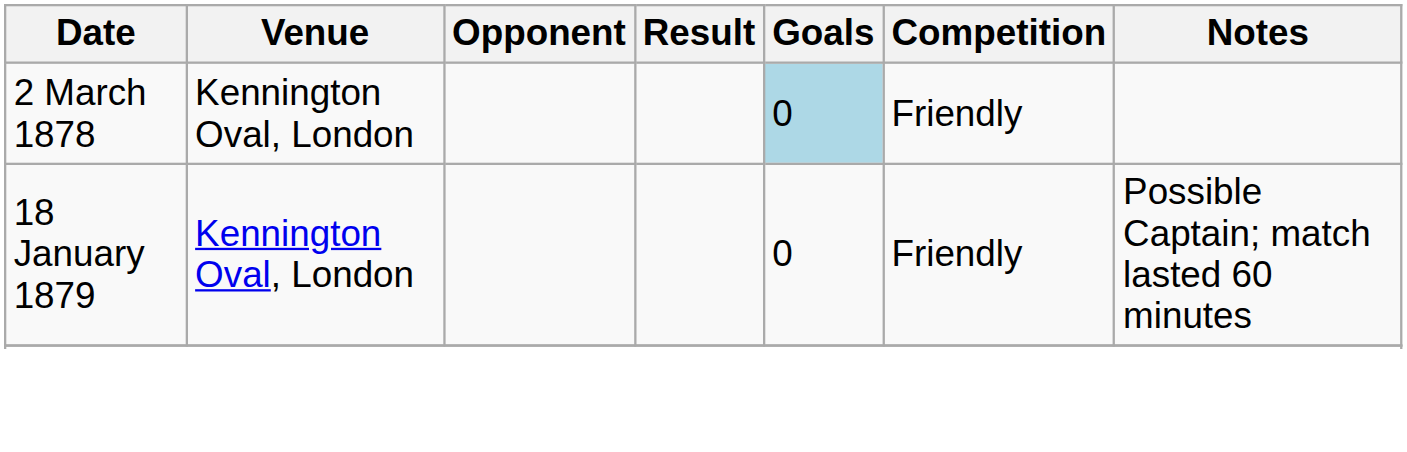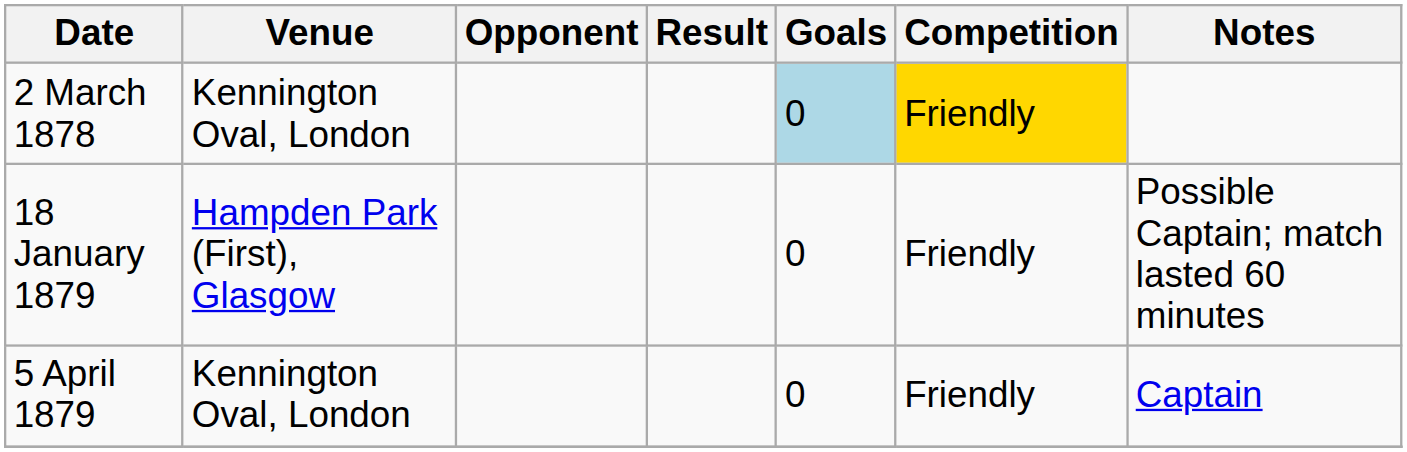2 March 1878 | Competition: no background -> gold background
18 January 1879 | Venue: Kennington Oval, London -> Hampden Park (First), Glasgow
+ row: 5 April 1879 | Kennington Oval, London | 0 | Friendly | Captain
